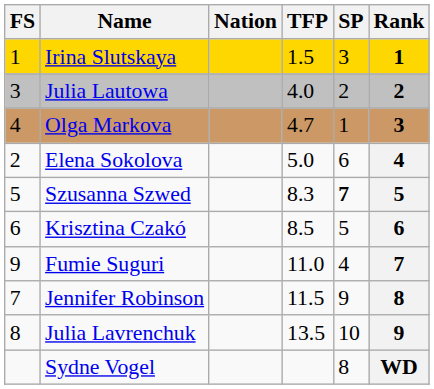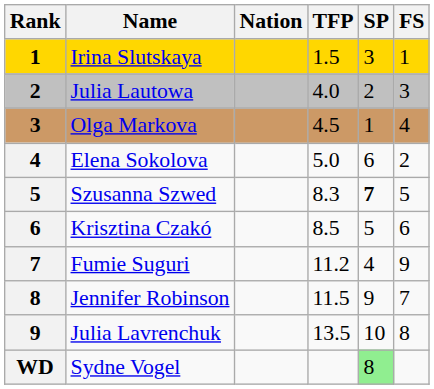columns swapped: Rank <-> FS
Olga Markova | TFP: 4.7 -> 4.5
Fumie Suguri | TFP: 11.0 -> 11.2
Sydne Vogel | SP: no background -> lightgreen background
